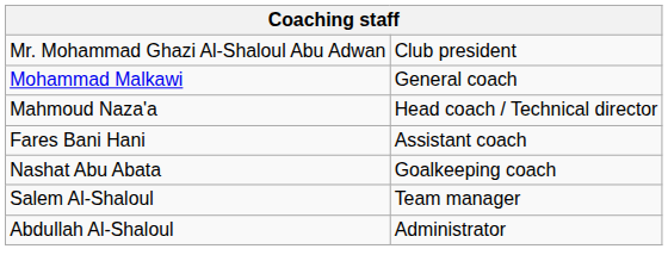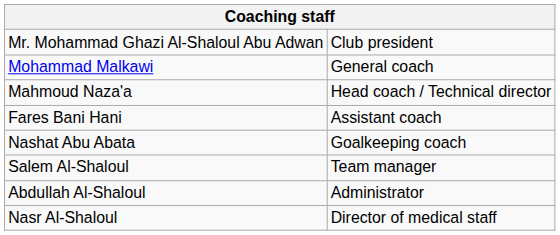+ row: Nasr Al-Shaloul | Director of medical staff
